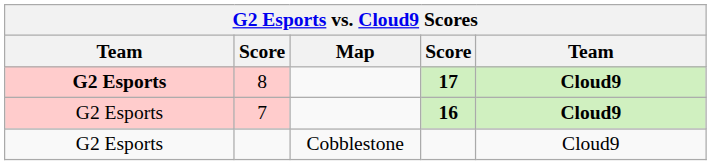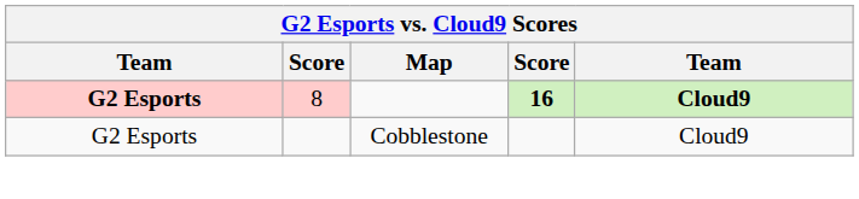8 | column 4: 17 -> 16
- row: G2 Esports | 7 | 16 | Cloud9
